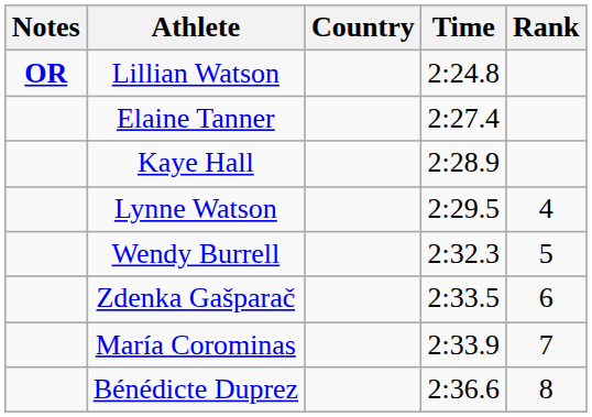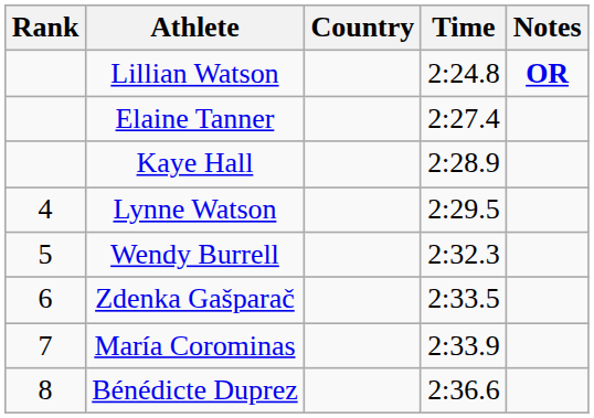columns swapped: Rank <-> Notes
